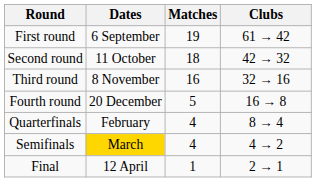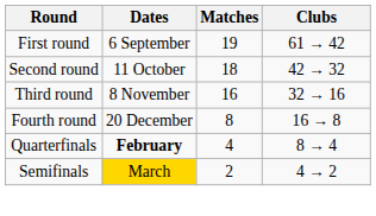Fourth round | Matches: 5 -> 8
Quarterfinals | Dates: normal -> bold
Semifinals | Matches: 4 -> 2
- row: Final | 12 April | 1 | 2 → 1
